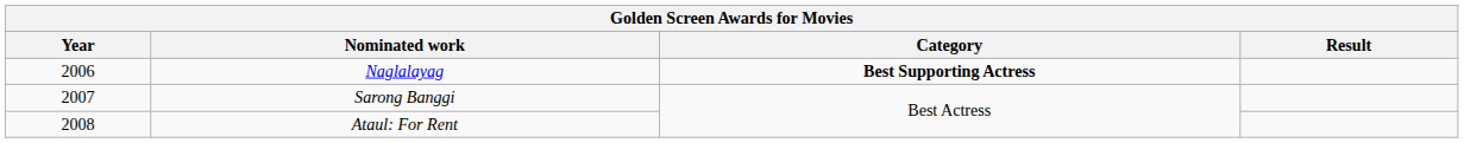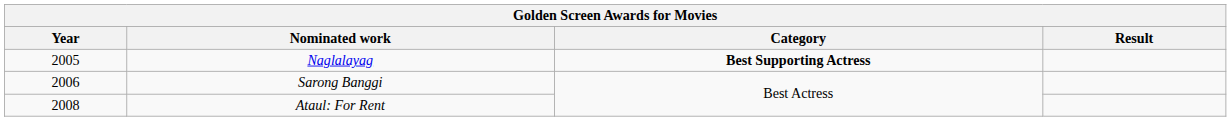Naglalayag | Year: 2006 -> 2005
Sarong Banggi | Year: 2007 -> 2006
